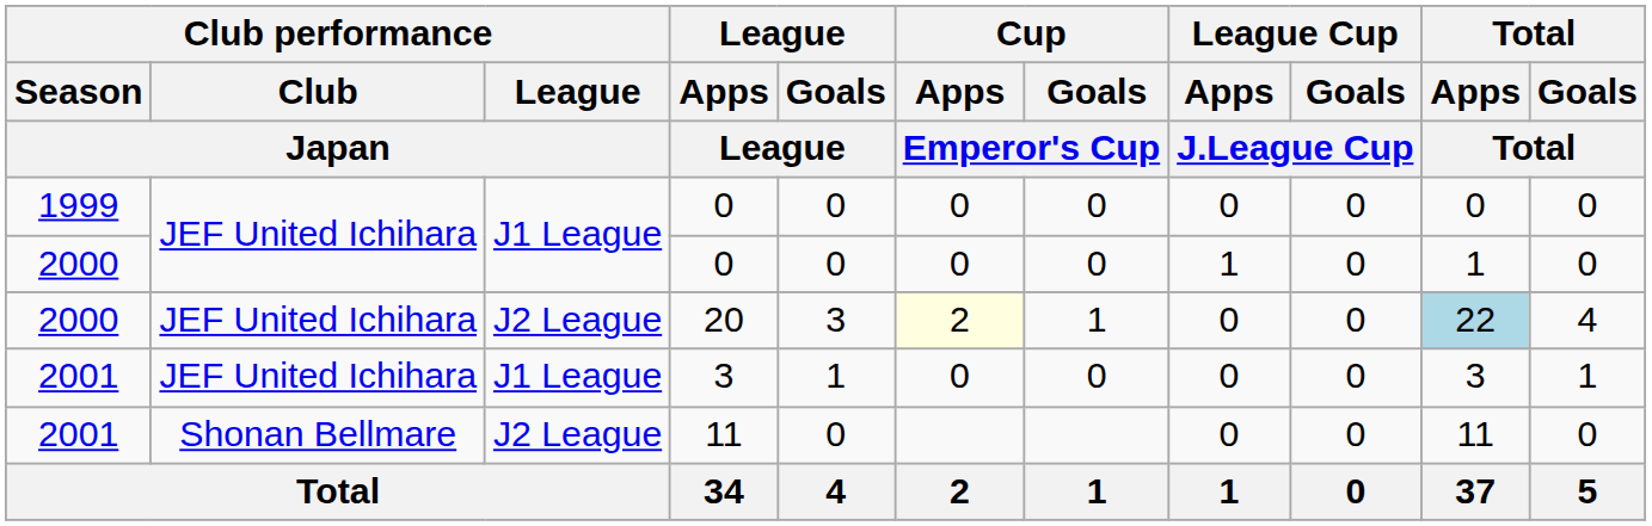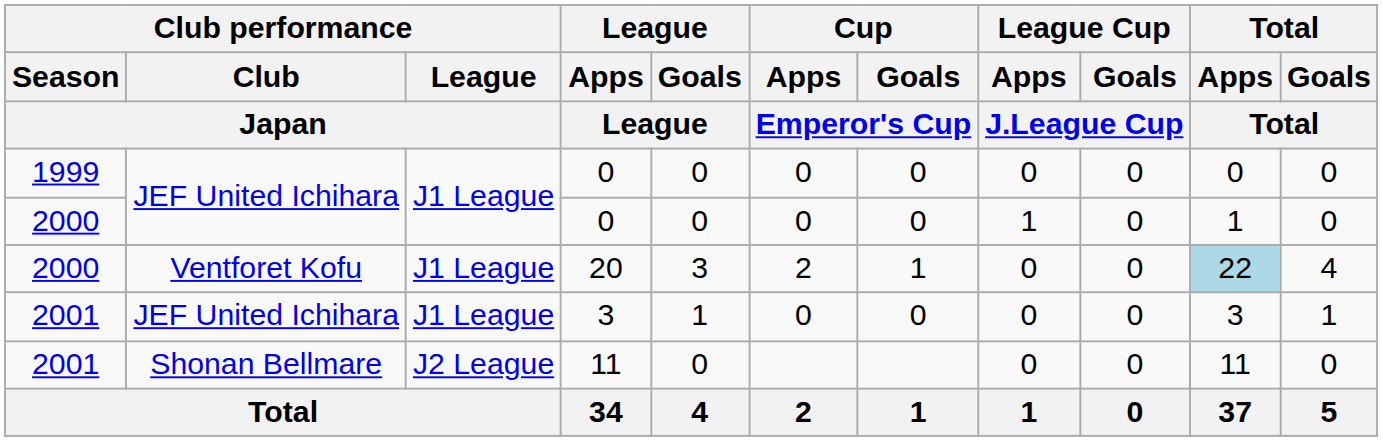20 | Club performance / Club / Japan: JEF United Ichihara -> Ventforet Kofu
20 | Club performance / League / Japan: J2 League -> J1 League
20 | Cup / Apps / Emperor's Cup: lightyellow background -> no background
